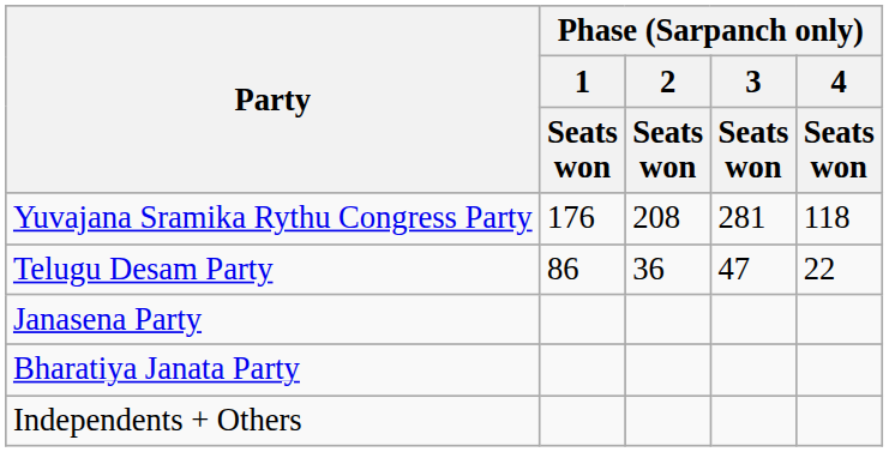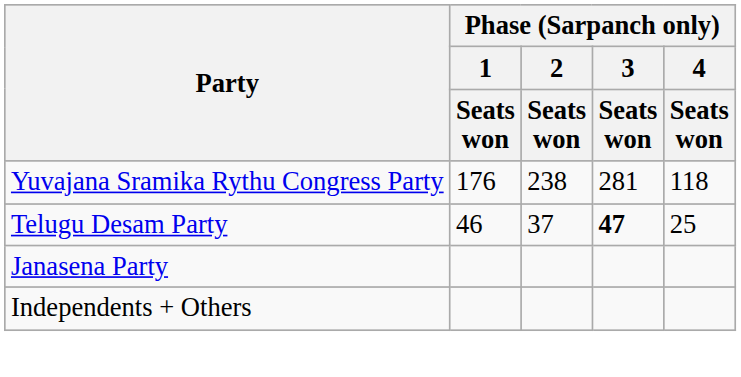Yuvajana Sramika Rythu Congress Party | Phase (Sarpanch only) / 2 / Seats won: 208 -> 238
Telugu Desam Party | Phase (Sarpanch only) / 1 / Seats won: 86 -> 46
Telugu Desam Party | Phase (Sarpanch only) / 2 / Seats won: 36 -> 37
Telugu Desam Party | Phase (Sarpanch only) / 3 / Seats won: normal -> bold
Telugu Desam Party | Phase (Sarpanch only) / 4 / Seats won: 22 -> 25
- row: Bharatiya Janata Party
